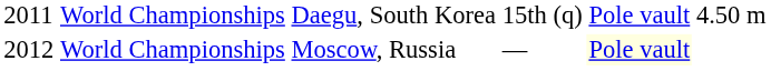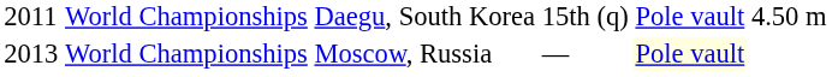World Championships / Moscow, Russia | column 1: 2012 -> 2013
